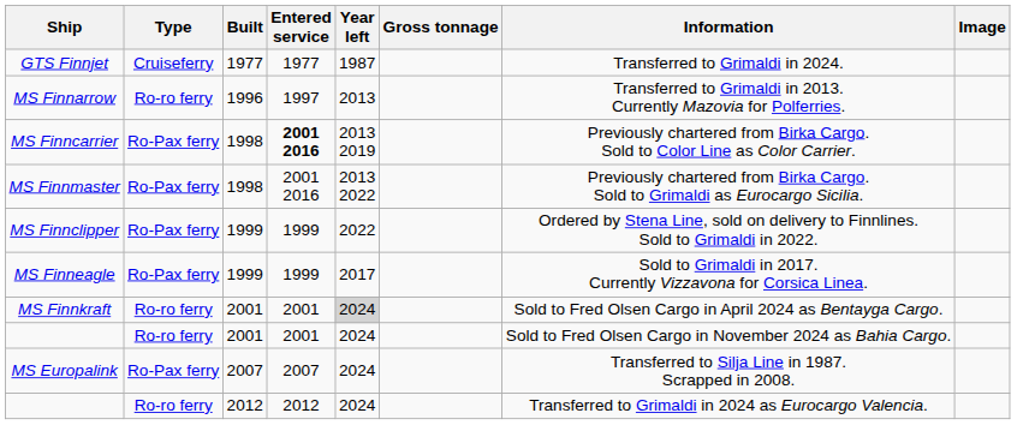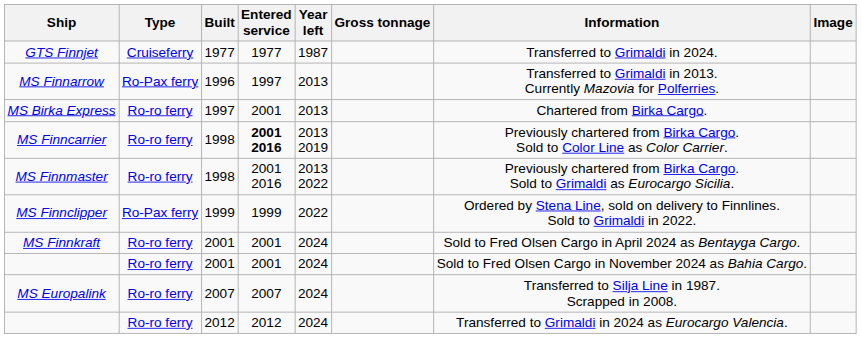MS Finnarrow | Type: Ro-ro ferry -> Ro-Pax ferry
+ row: MS Birka Express | Ro-ro ferry | 1997 | 2001 | 2013 | Chartered from Birka Cargo.
MS Finncarrier | Type: Ro-Pax ferry -> Ro-ro ferry
MS Finnmaster | Type: Ro-Pax ferry -> Ro-ro ferry
- row: MS Finneagle | Ro-Pax ferry | 1999 | 1999 | 2017 | Sold to Grimaldi in 2017. Currently Vizzavona for Corsica Linea.
MS Finnkraft | Year left: lightgrey background -> no background
MS Europalink | Type: Ro-Pax ferry -> Ro-ro ferry
